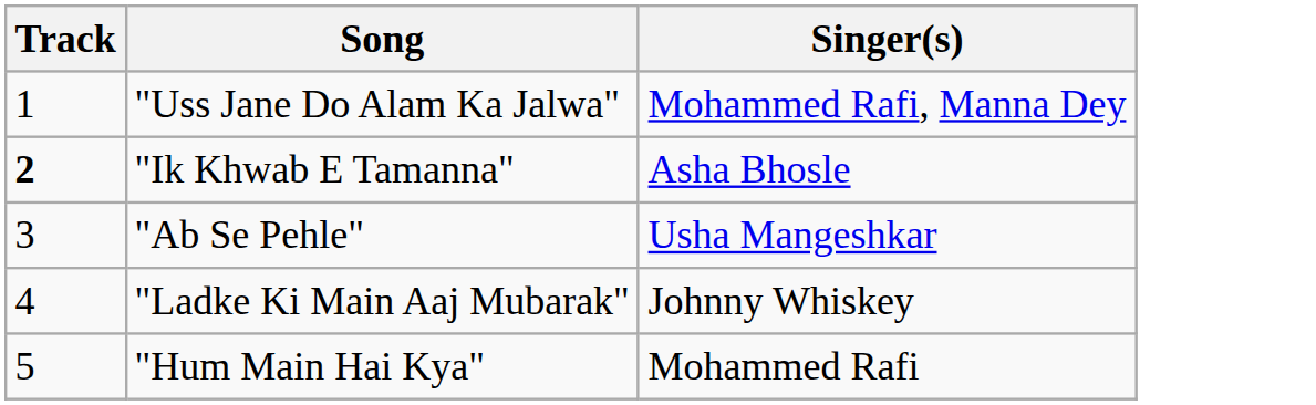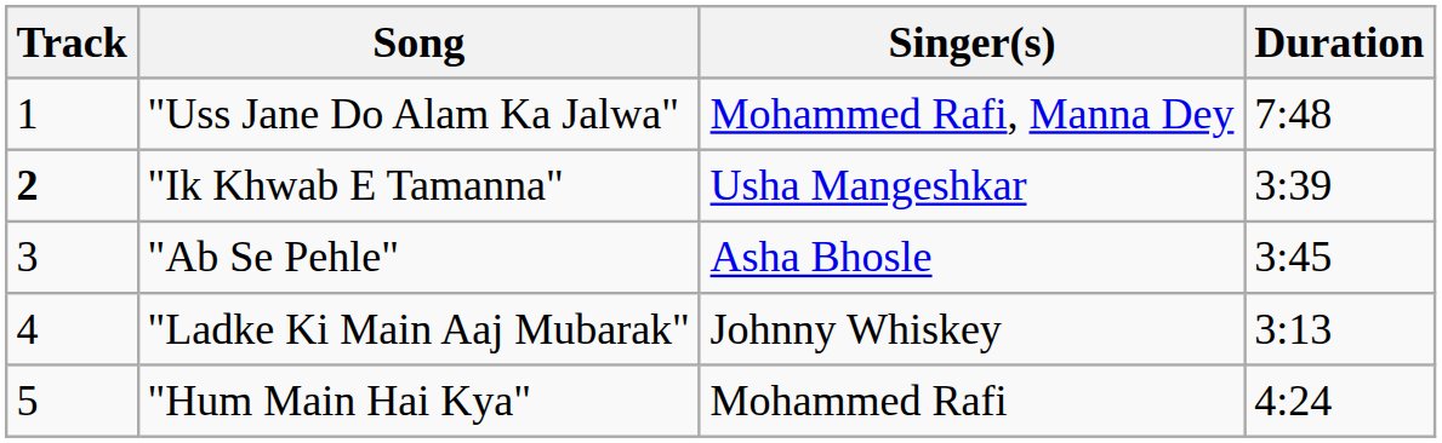+ column: Duration | 7:48 | 3:39 | 3:45 | 3:13 | 4:24
"Ik Khwab E Tamanna" | Singer(s): Asha Bhosle -> Usha Mangeshkar
"Ab Se Pehle" | Singer(s): Usha Mangeshkar -> Asha Bhosle
